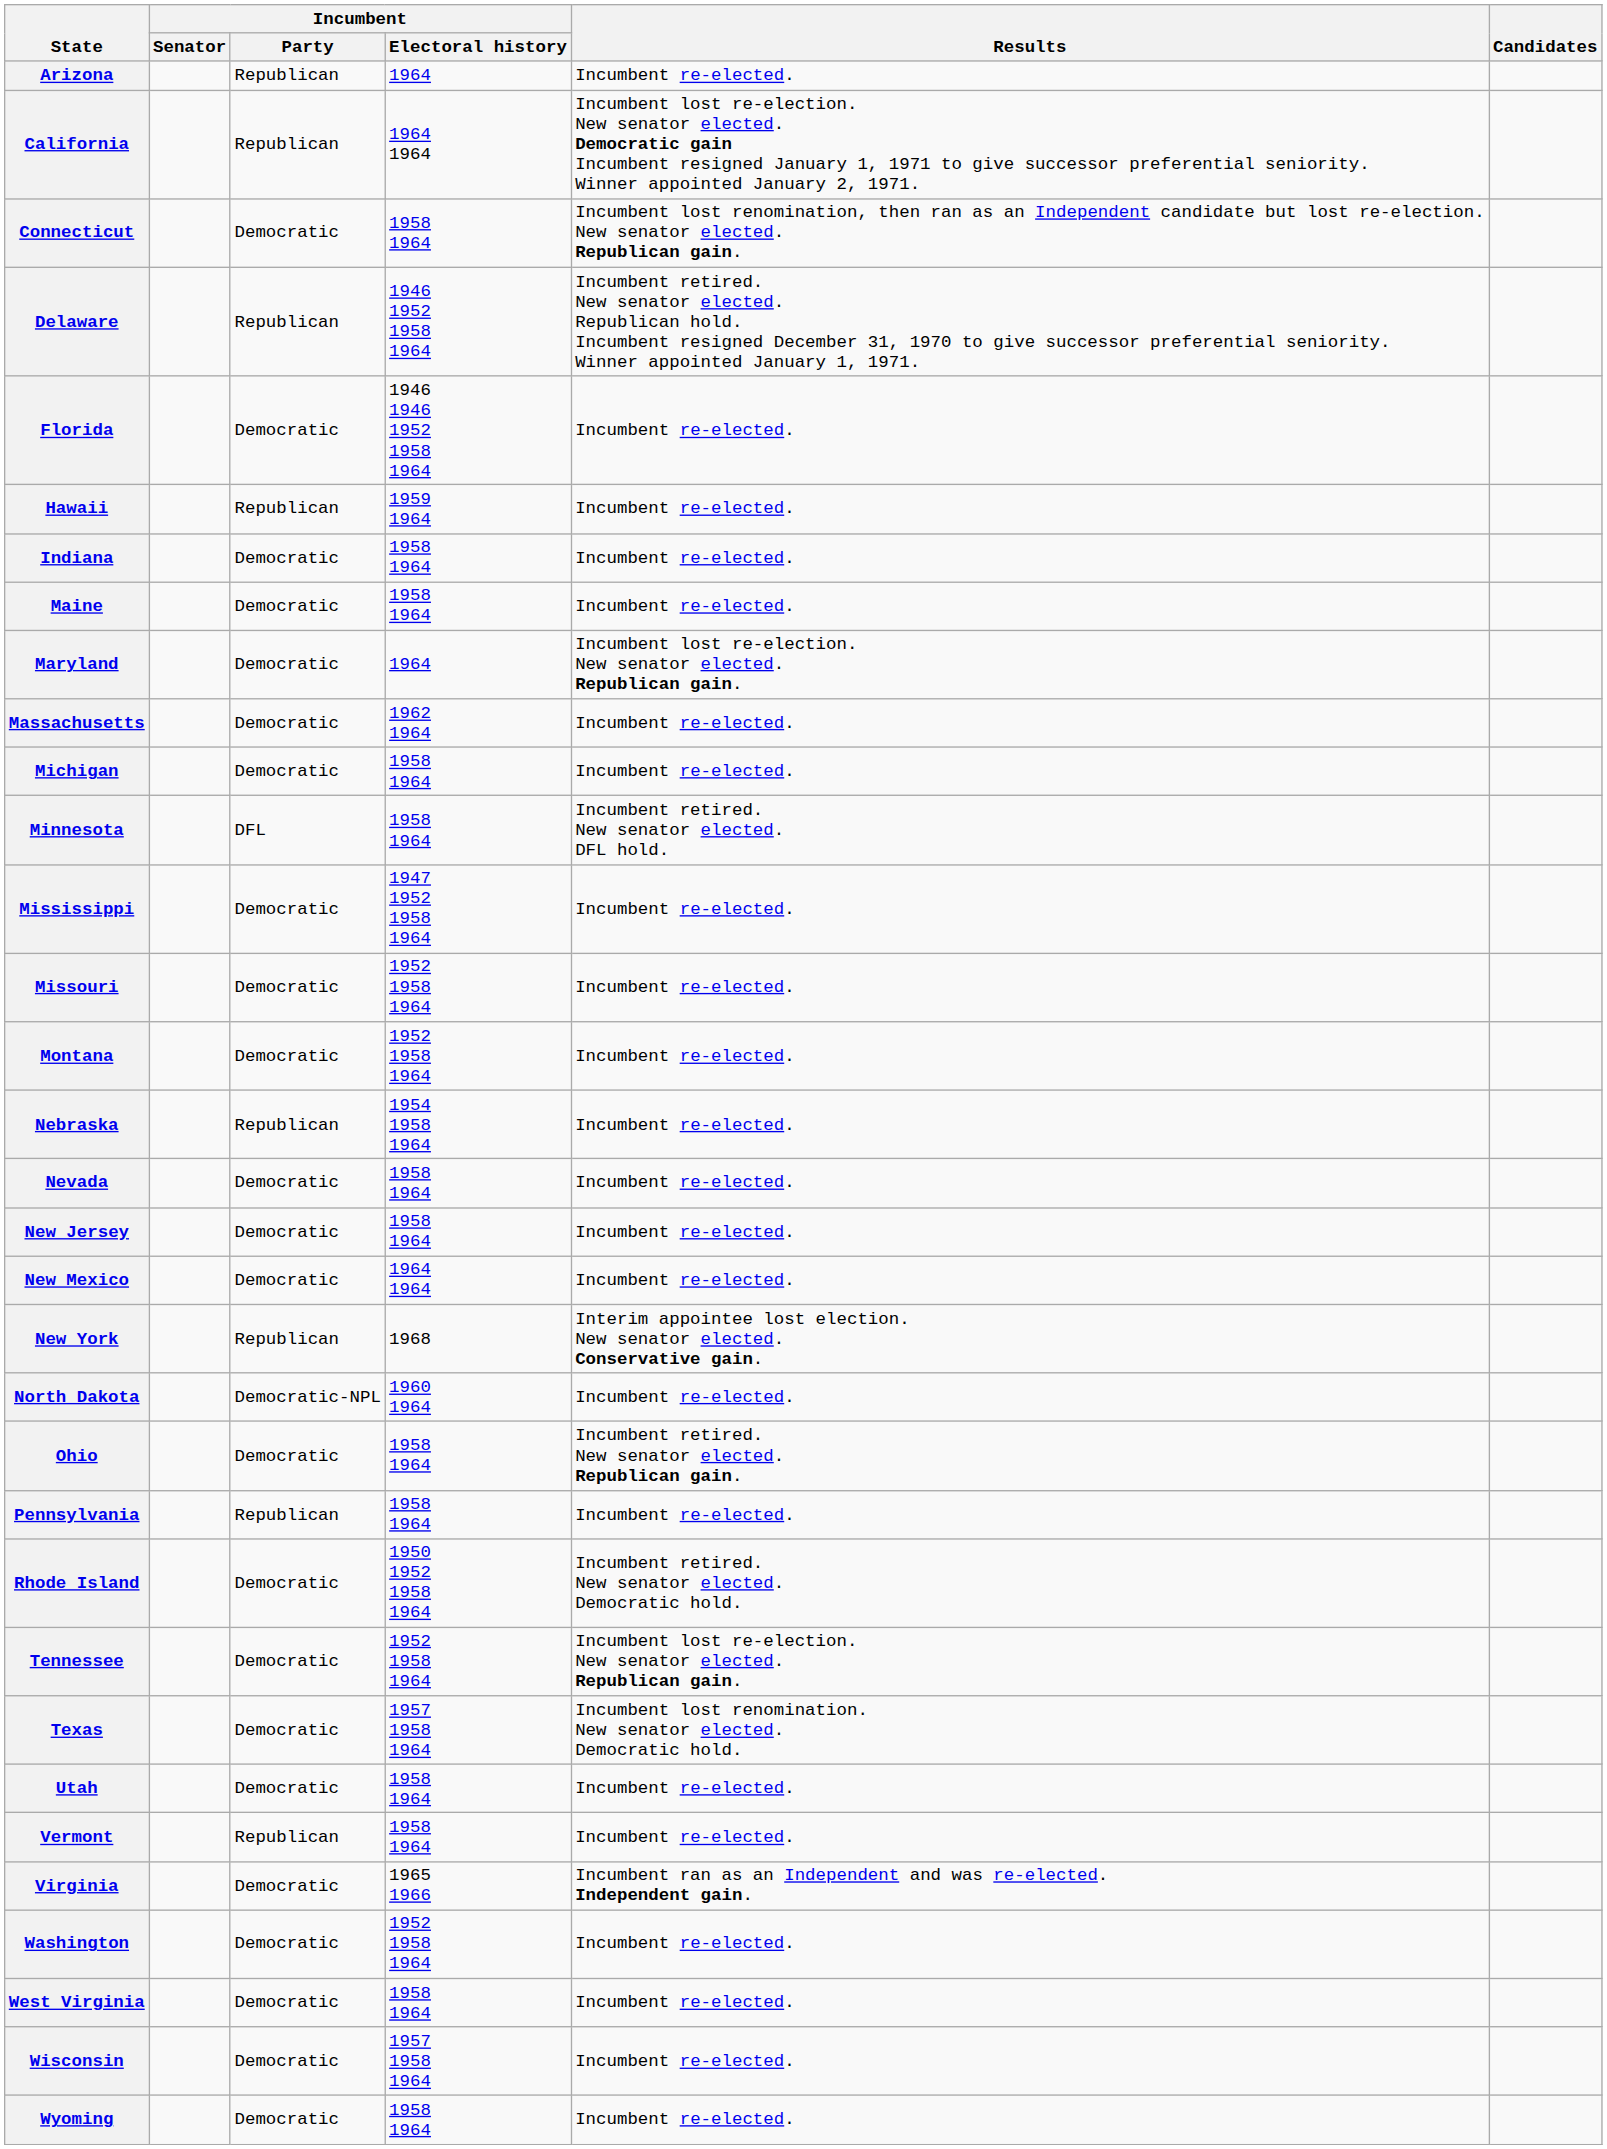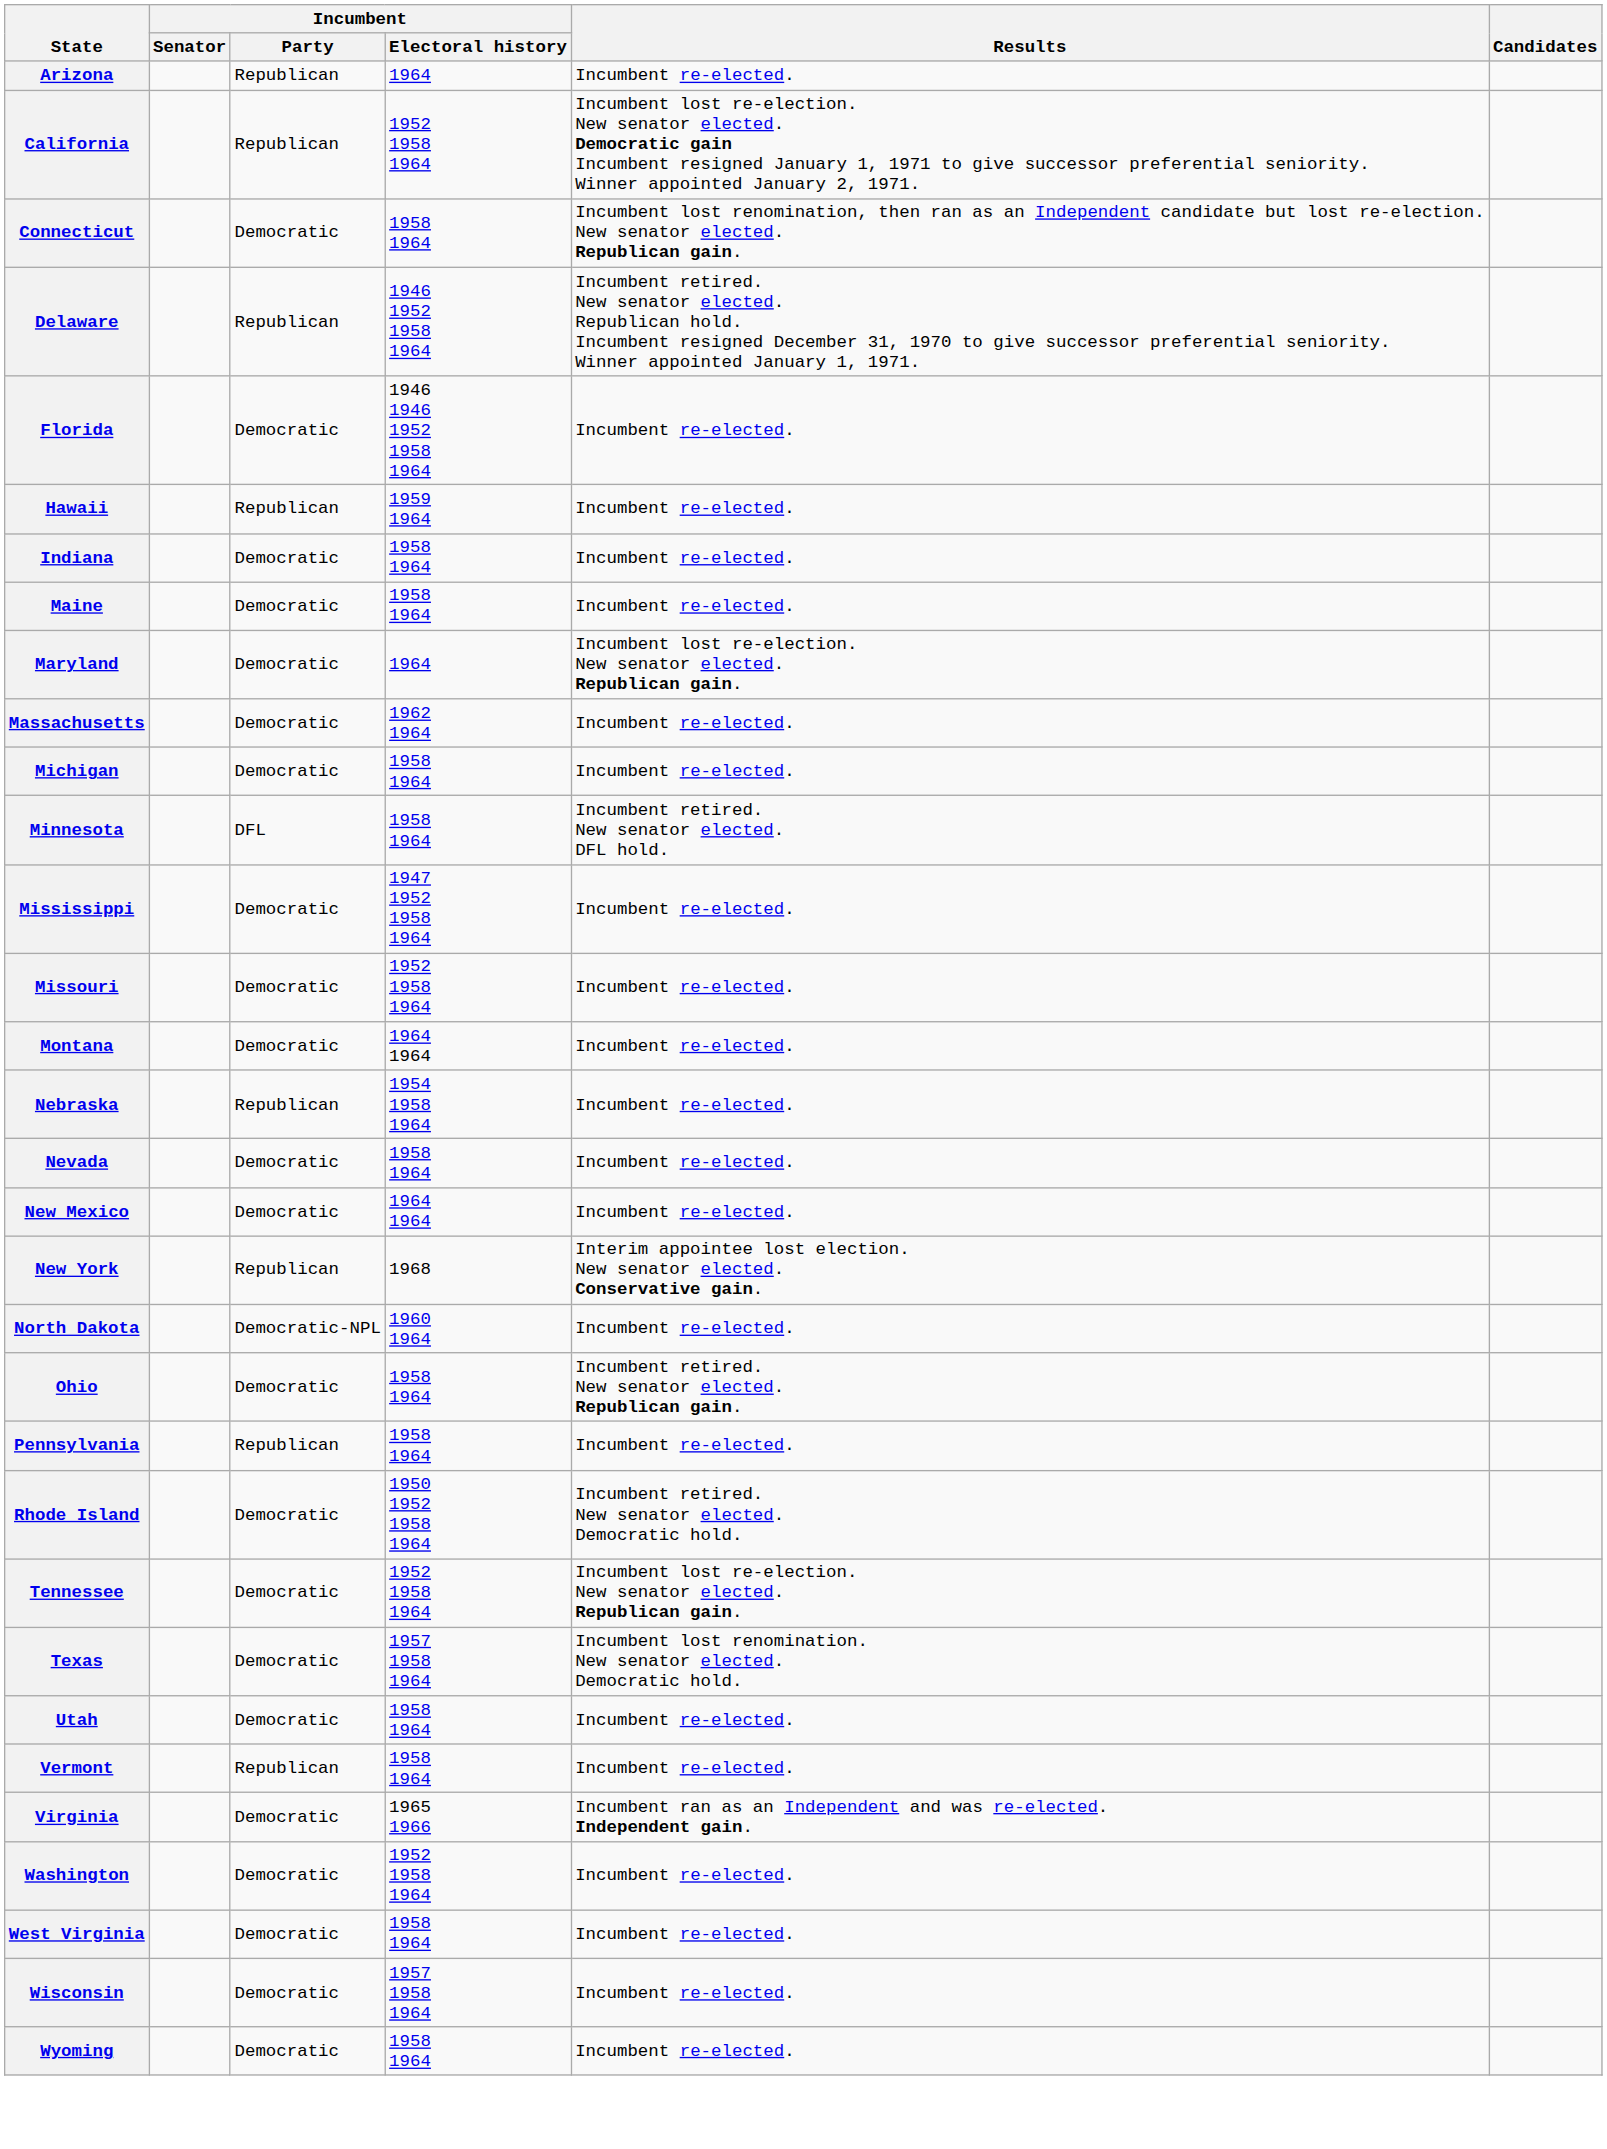California | Incumbent / Electoral history: 1964 1964 -> 1952 1958 1964
Montana | Incumbent / Electoral history: 1952 1958 1964 -> 1964 1964
- row: New Jersey | Democratic | 1958 1964 | Incumbent re-elected.
